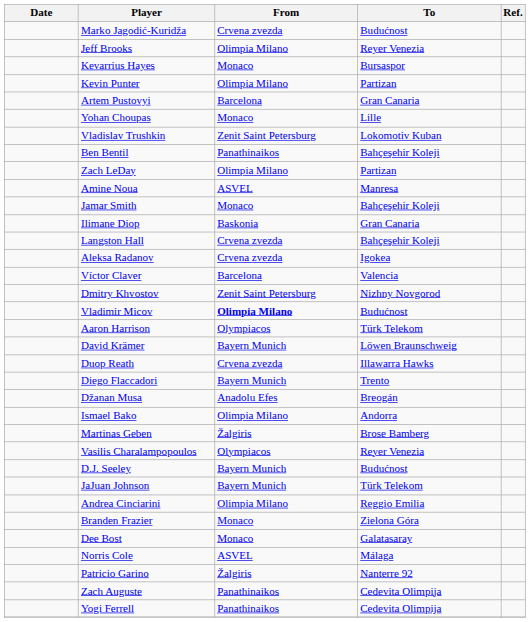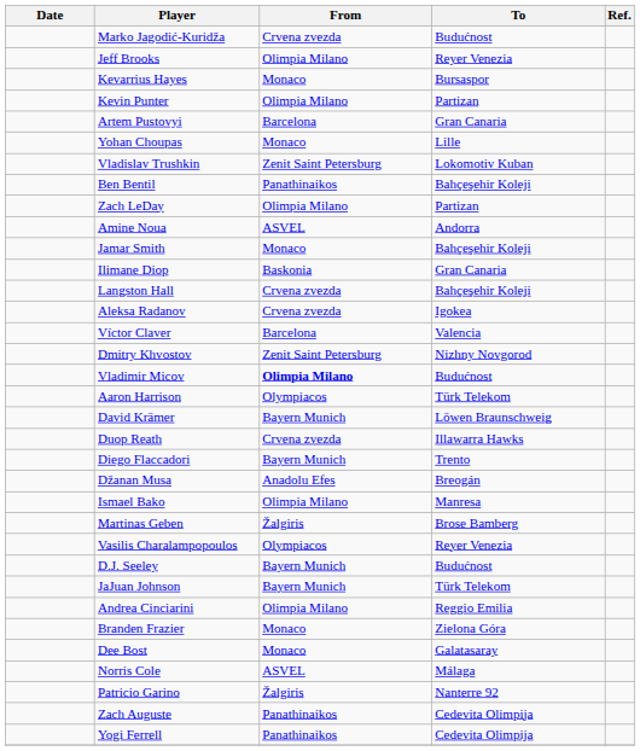Amine Noua | To: Manresa -> Andorra
Ismael Bako | To: Andorra -> Manresa
